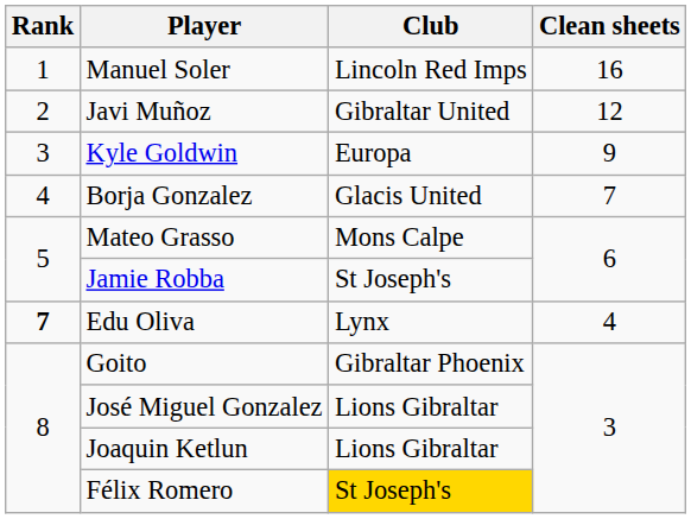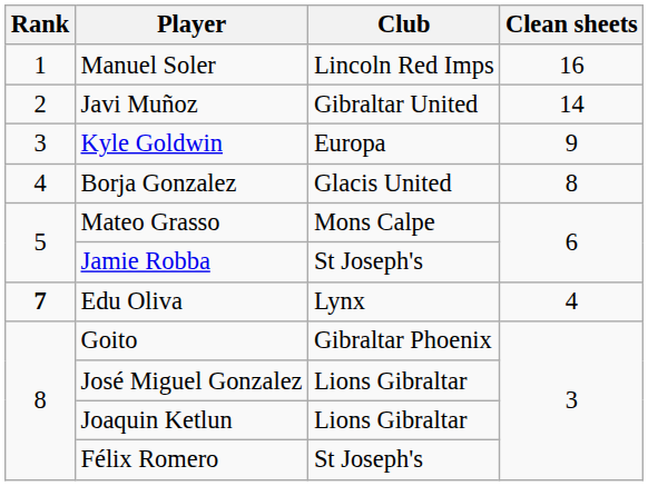Javi Muñoz | Clean sheets: 12 -> 14
Borja Gonzalez | Clean sheets: 7 -> 8
Félix Romero | Club: gold background -> no background
